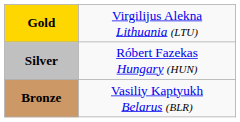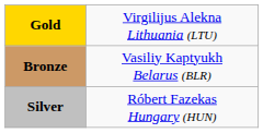rows swapped: Silver <-> Bronze
